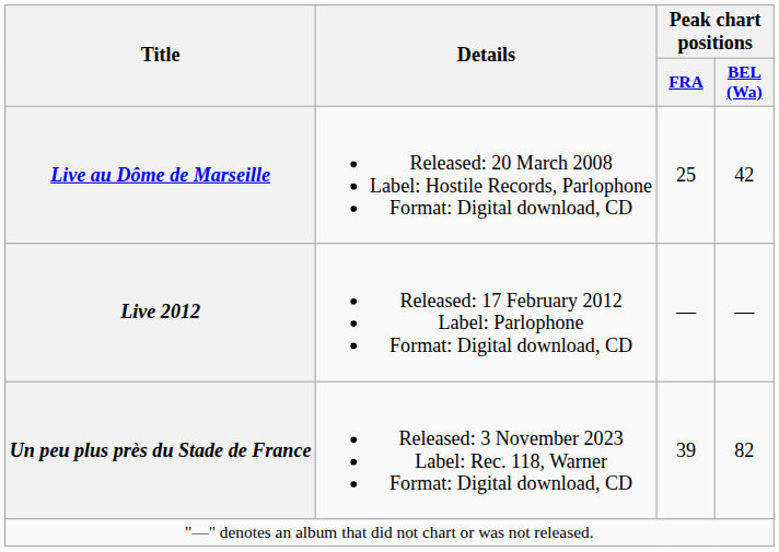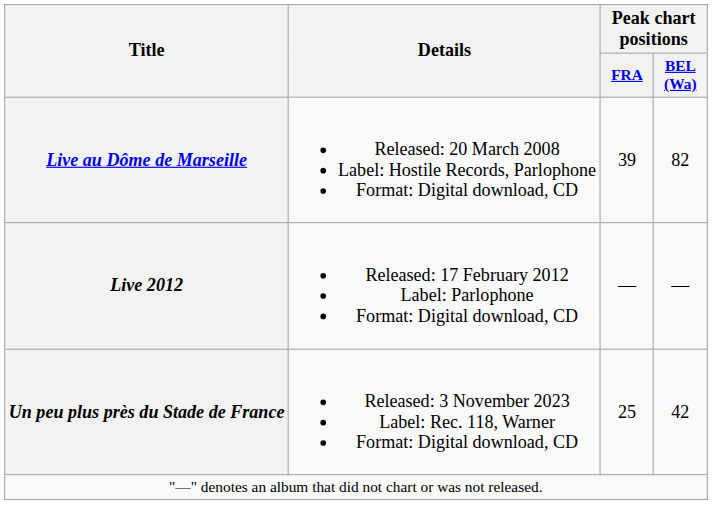Live au Dôme de Marseille | Peak chart positions / FRA: 25 -> 39
Live au Dôme de Marseille | Peak chart positions / BEL (Wa): 42 -> 82
Un peu plus près du Stade de France | Peak chart positions / FRA: 39 -> 25
Un peu plus près du Stade de France | Peak chart positions / BEL (Wa): 82 -> 42
